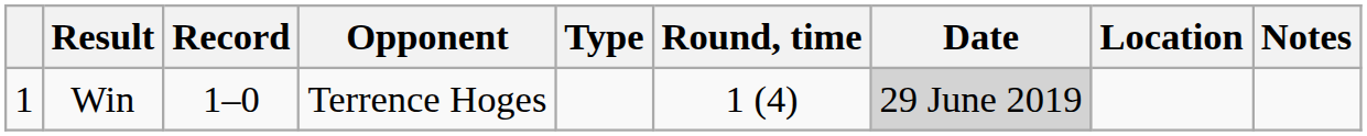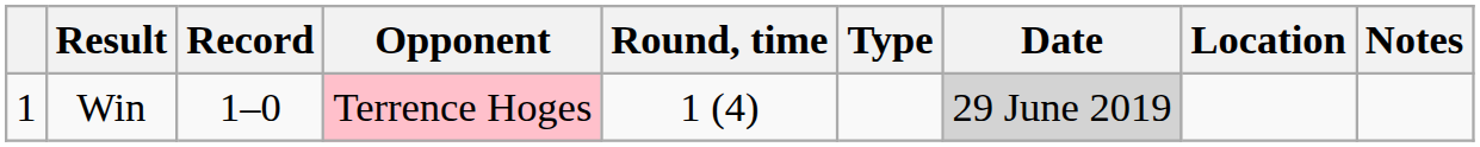columns swapped: Type <-> Round, time
Win | Opponent: no background -> pink background
